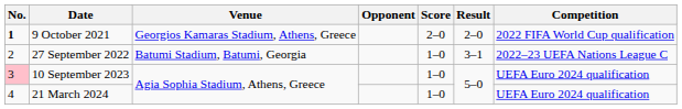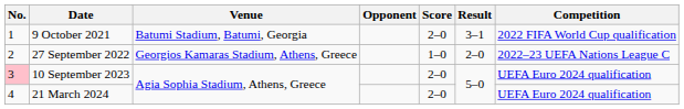9 October 2021 | No.: bold -> normal
9 October 2021 | Venue: Georgios Kamaras Stadium, Athens, Greece -> Batumi Stadium, Batumi, Georgia
9 October 2021 | Result: 2–0 -> 3–1
27 September 2022 | Venue: Batumi Stadium, Batumi, Georgia -> Georgios Kamaras Stadium, Athens, Greece
27 September 2022 | Result: 3–1 -> 2–0
10 September 2023 | Score: 1–0 -> 2–0
21 March 2024 | Score: 1–0 -> 2–0
